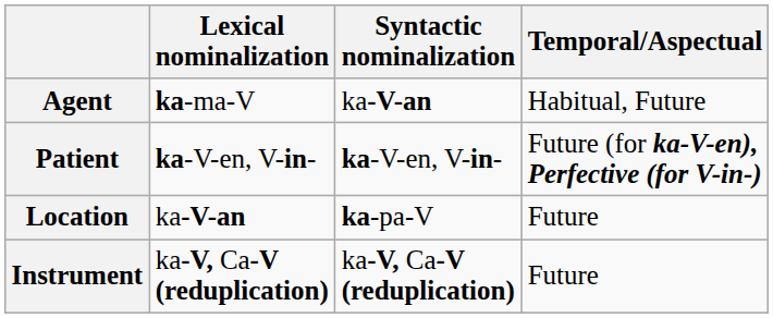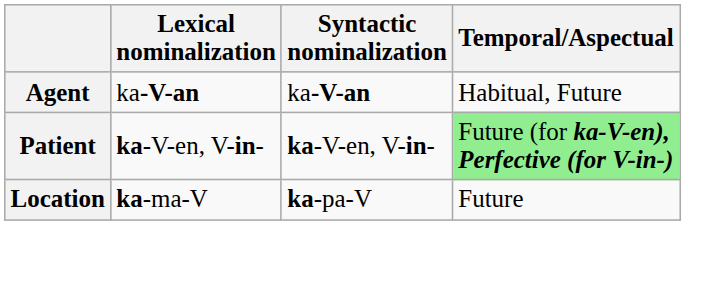Agent | Lexical nominalization: ka-ma-V -> ka-V-an
Patient | Temporal/Aspectual: no background -> lightgreen background
Location | Lexical nominalization: ka-V-an -> ka-ma-V
- row: Instrument | ka-V, Ca-V (reduplication) | ka-V, Ca-V (reduplication) | Future
